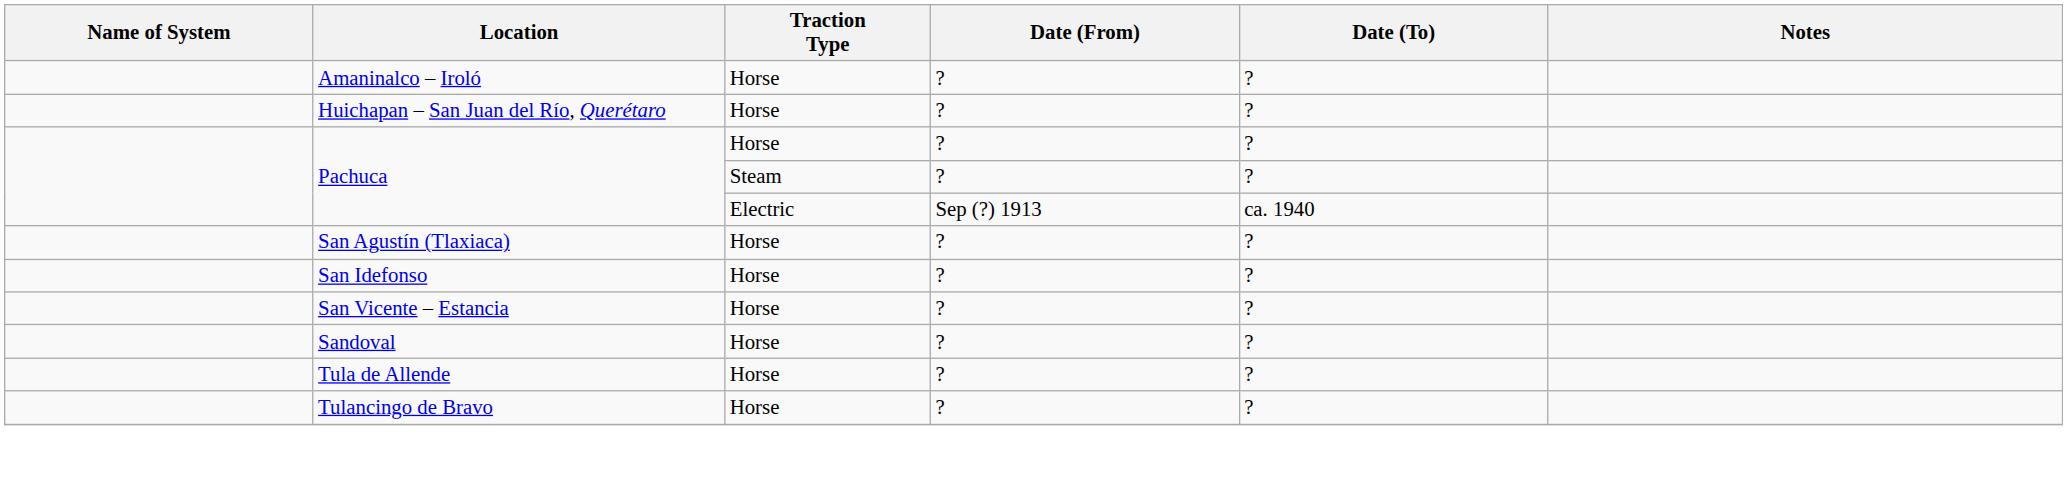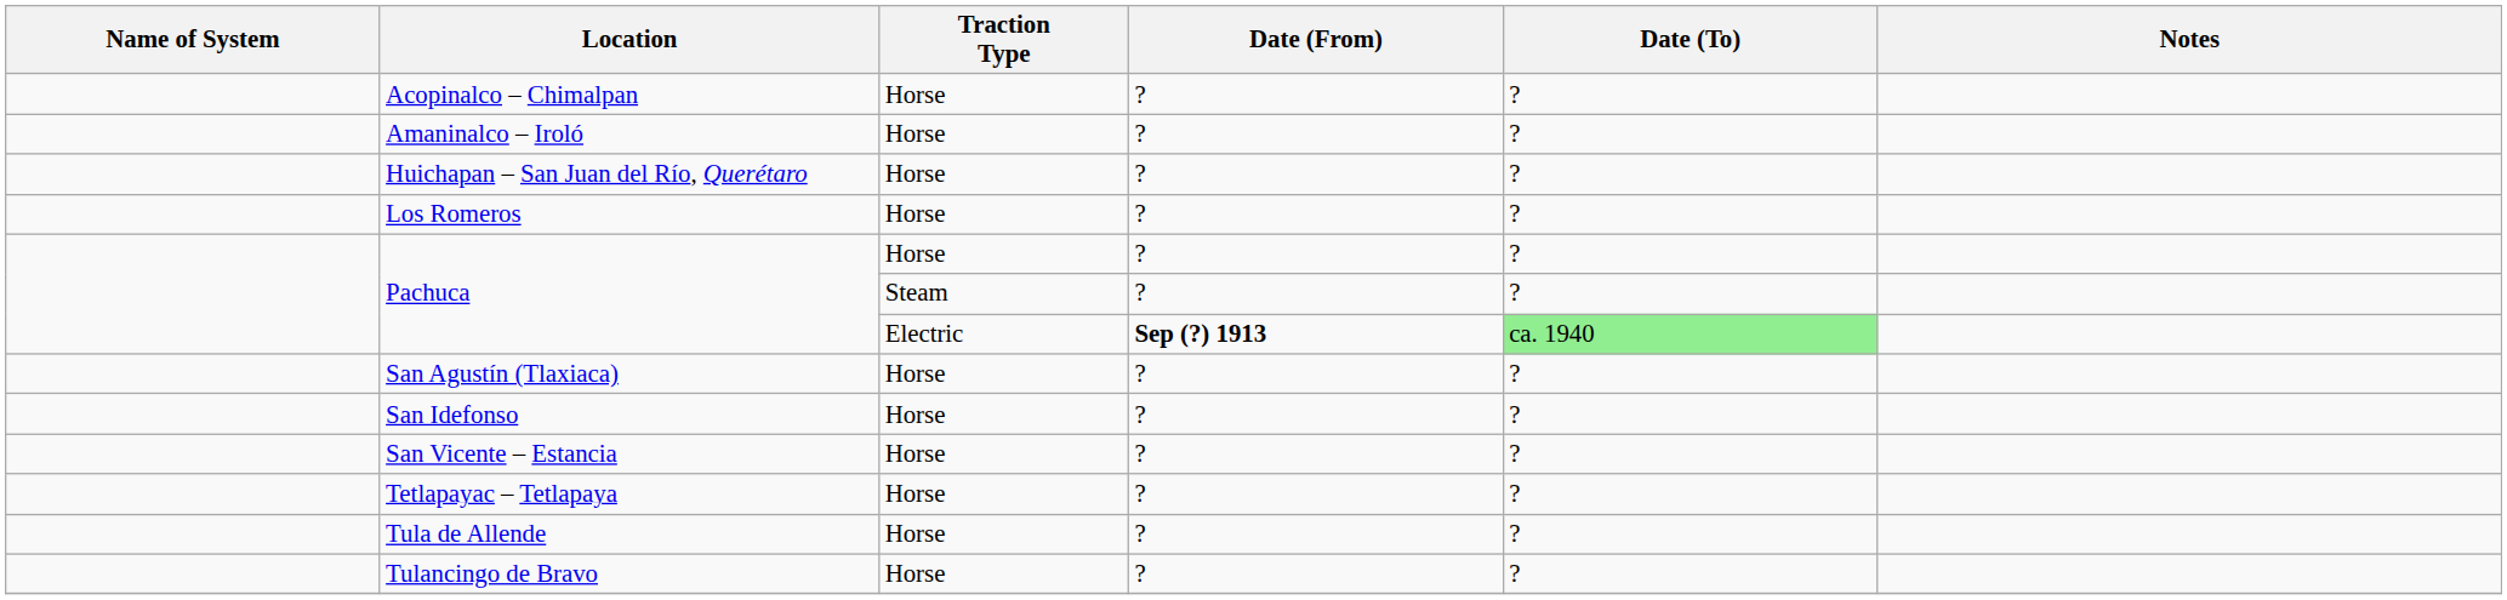+ row: Acopinalco – Chimalpan | Horse | ? | ?
+ row: Los Romeros | Horse | ? | ?
Pachuca / Electric | Date (From): normal -> bold
Pachuca / Electric | Date (To): no background -> lightgreen background
- row: Sandoval | Horse | ? | ?
+ row: Tetlapayac – Tetlapaya | Horse | ? | ?
